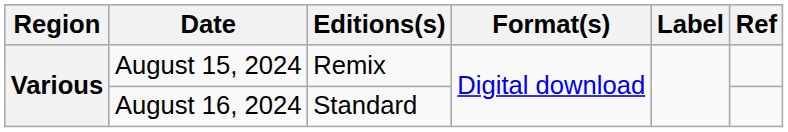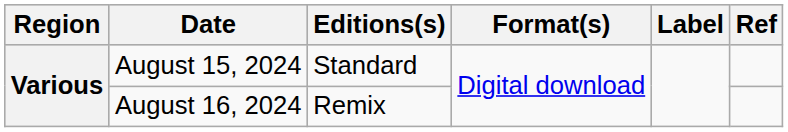August 15, 2024 | Editions(s): Remix -> Standard
August 16, 2024 | Editions(s): Standard -> Remix
